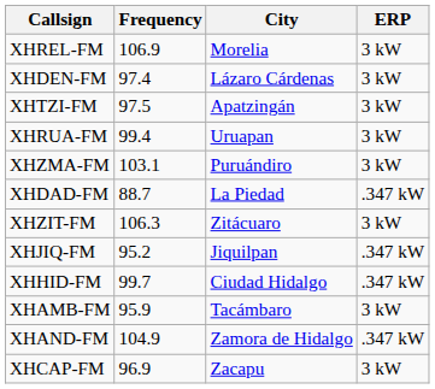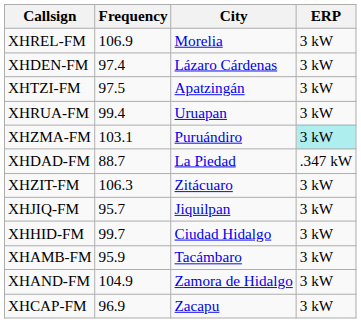XHZMA-FM | ERP: no background -> paleturquoise background
XHJIQ-FM | Frequency: 95.2 -> 95.7
XHJIQ-FM | ERP: .347 kW -> 3 kW
XHHID-FM | ERP: .347 kW -> 3 kW
XHAND-FM | ERP: .347 kW -> 3 kW
